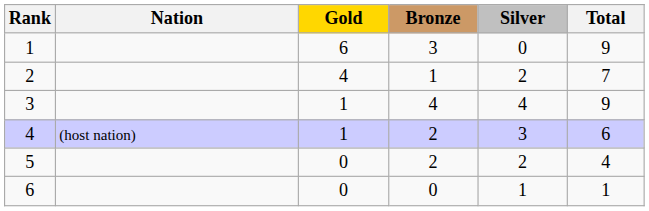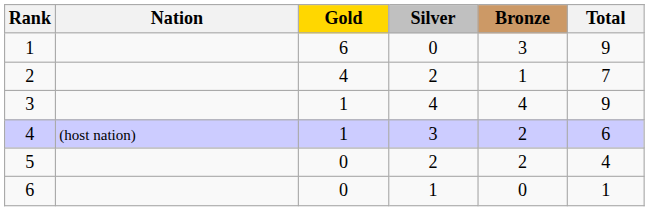columns swapped: Silver <-> Bronze
